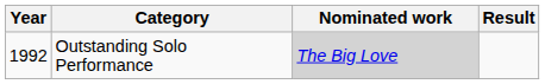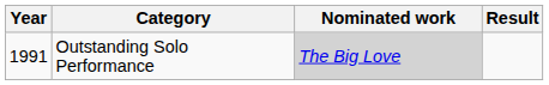Outstanding Solo Performance | Year: 1992 -> 1991
